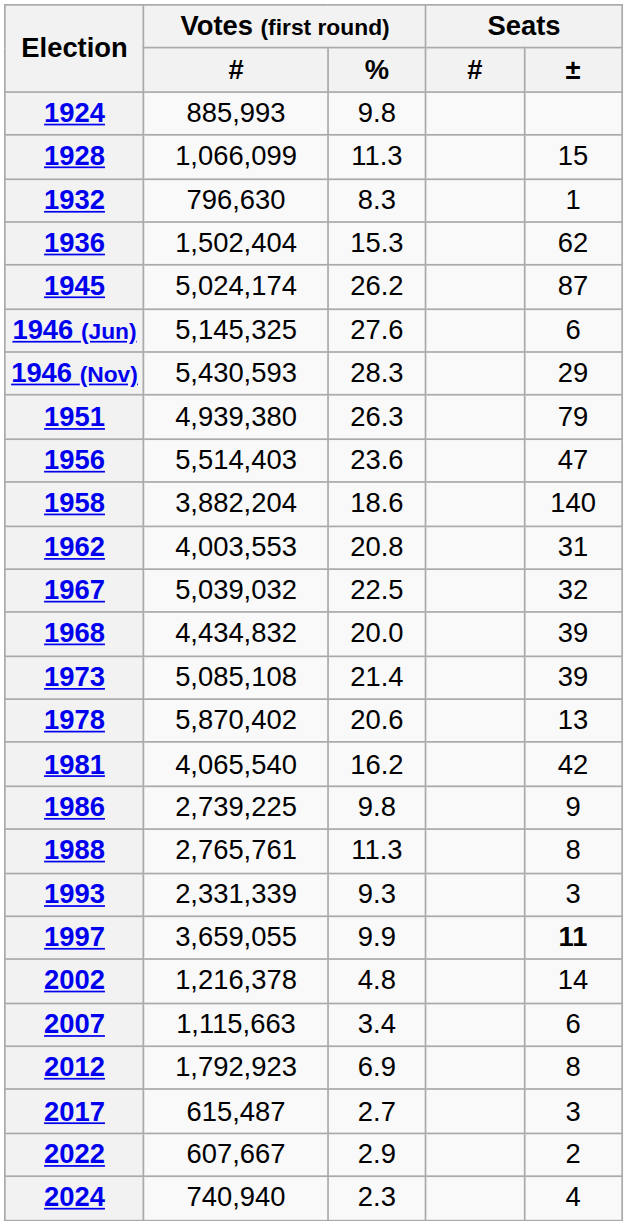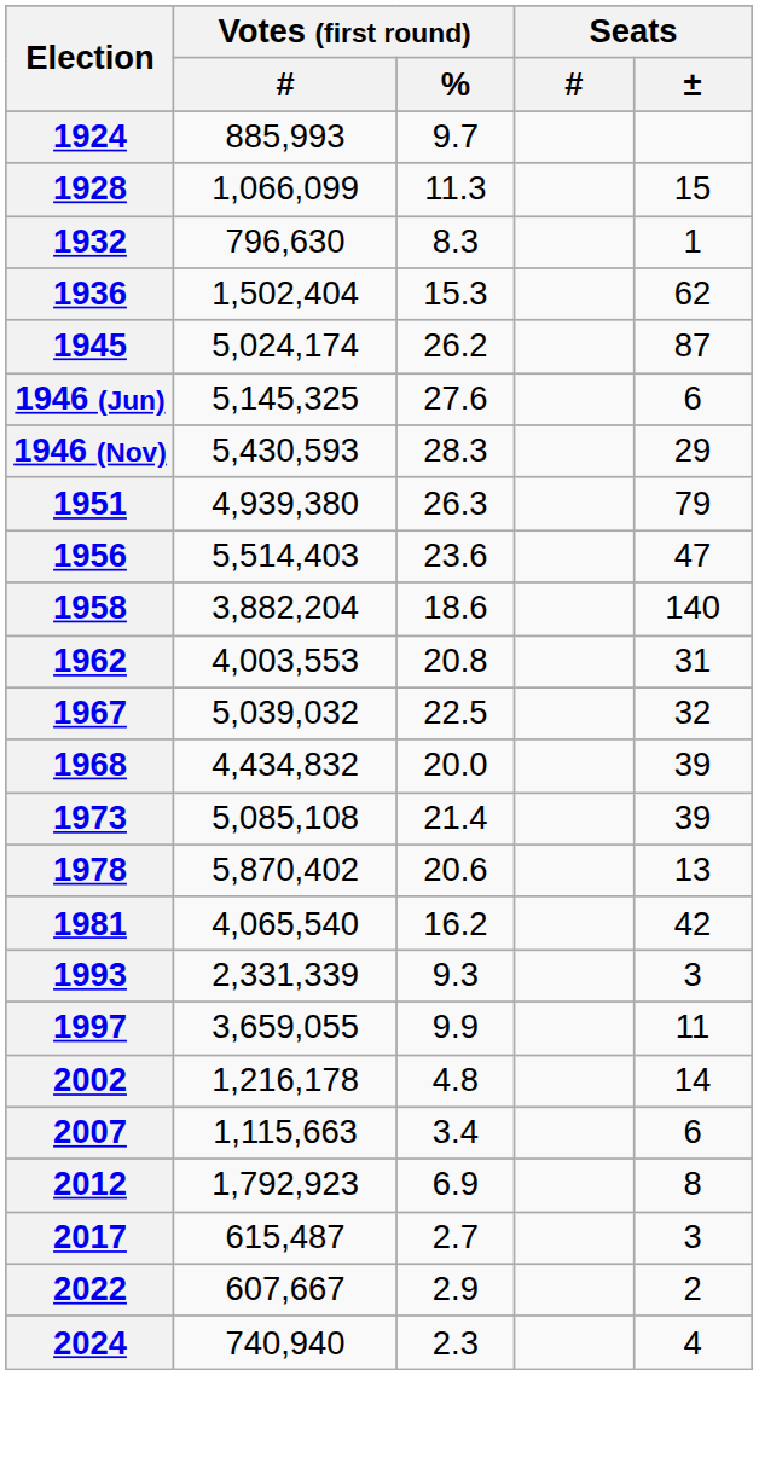1924 | Votes (first round) / %: 9.8 -> 9.7
- row: 1986 | 2,739,225 | 9.8 | 9
- row: 1988 | 2,765,761 | 11.3 | 8
1997 | Seats / ±: bold -> normal
2002 | Votes (first round) / #: 1,216,378 -> 1,216,178
